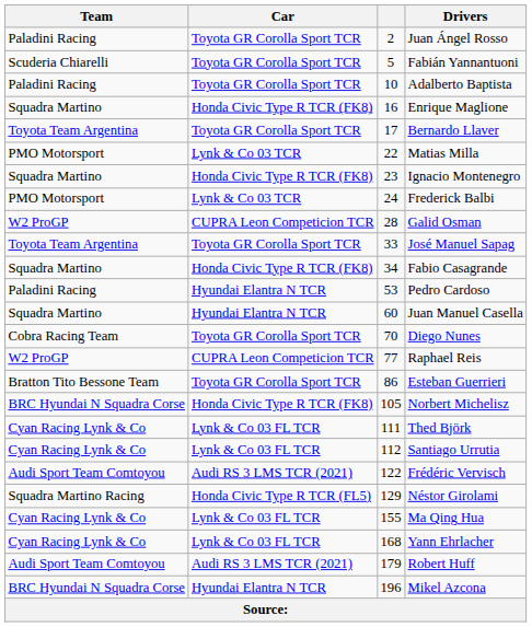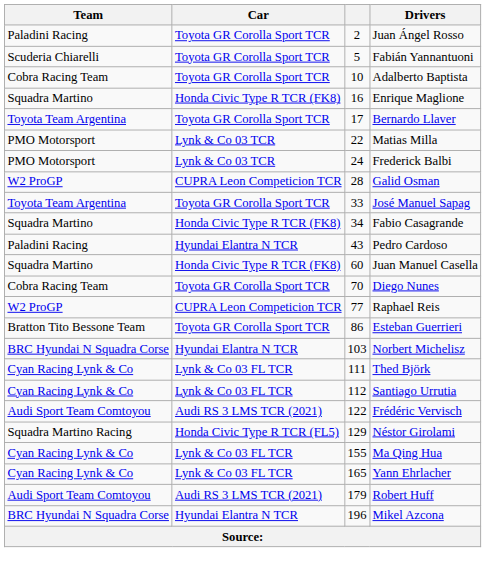Adalberto Baptista | Team: Paladini Racing -> Cobra Racing Team
- row: Squadra Martino | Honda Civic Type R TCR (FK8) | 23 | Ignacio Montenegro
Pedro Cardoso | column 3: 53 -> 43
Juan Manuel Casella | Car: Hyundai Elantra N TCR -> Honda Civic Type R TCR (FK8)
Norbert Michelisz | Car: Honda Civic Type R TCR (FK8) -> Hyundai Elantra N TCR
Norbert Michelisz | column 3: 105 -> 103
Yann Ehrlacher | column 3: 168 -> 165
